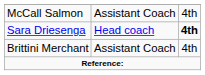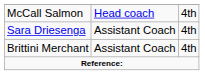McCall Salmon | column 2: Assistant Coach -> Head coach
Sara Driesenga | column 2: Head coach -> Assistant Coach
Sara Driesenga | column 3: bold -> normal
